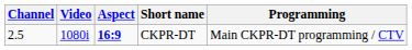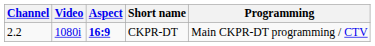CKPR-DT | Channel: 2.5 -> 2.2
